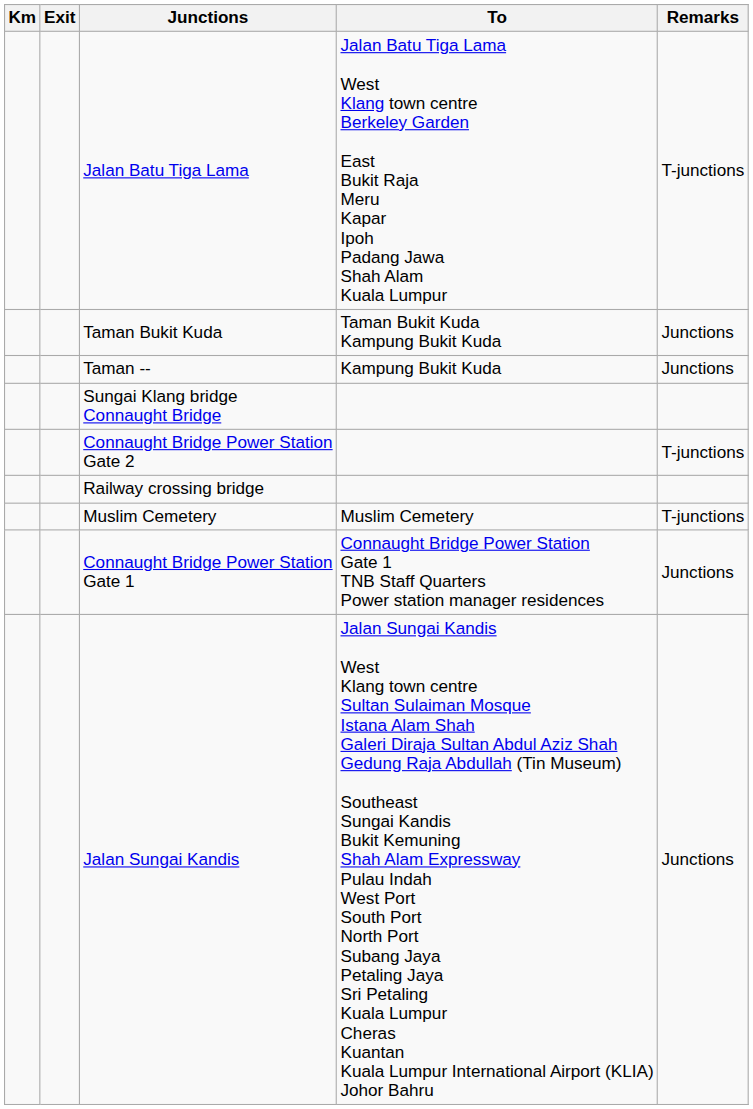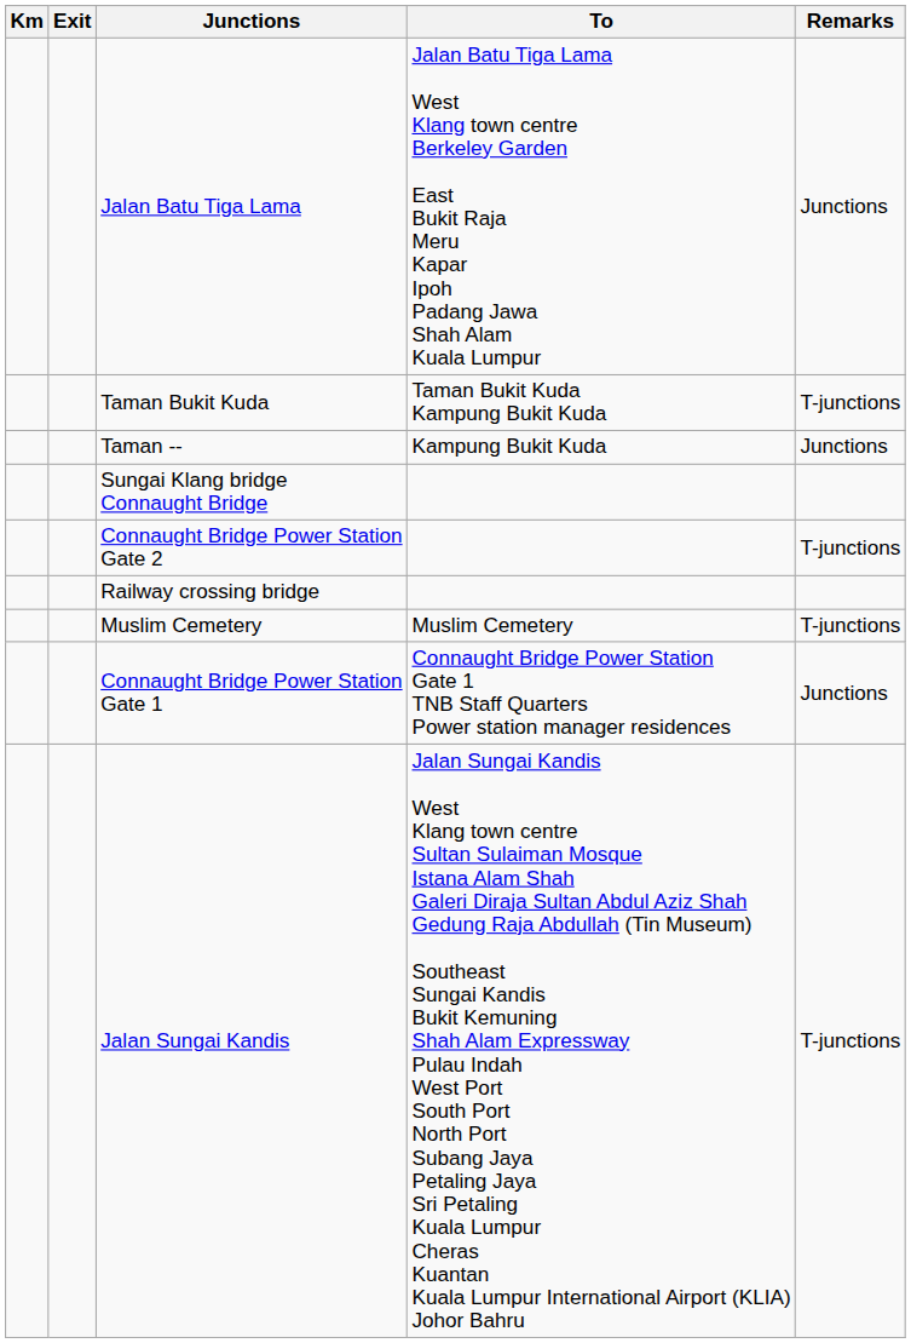Jalan Batu Tiga Lama | Remarks: T-junctions -> Junctions
Taman Bukit Kuda | Remarks: Junctions -> T-junctions
Jalan Sungai Kandis | Remarks: Junctions -> T-junctions
